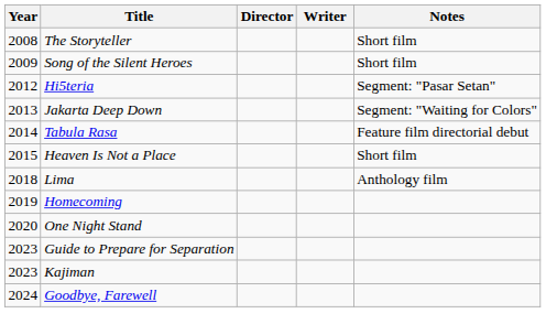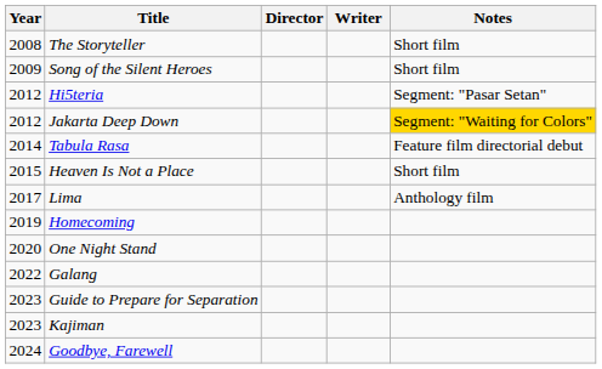Jakarta Deep Down | Year: 2013 -> 2012
Jakarta Deep Down | Notes: no background -> gold background
Lima | Year: 2018 -> 2017
+ row: 2022 | Galang
